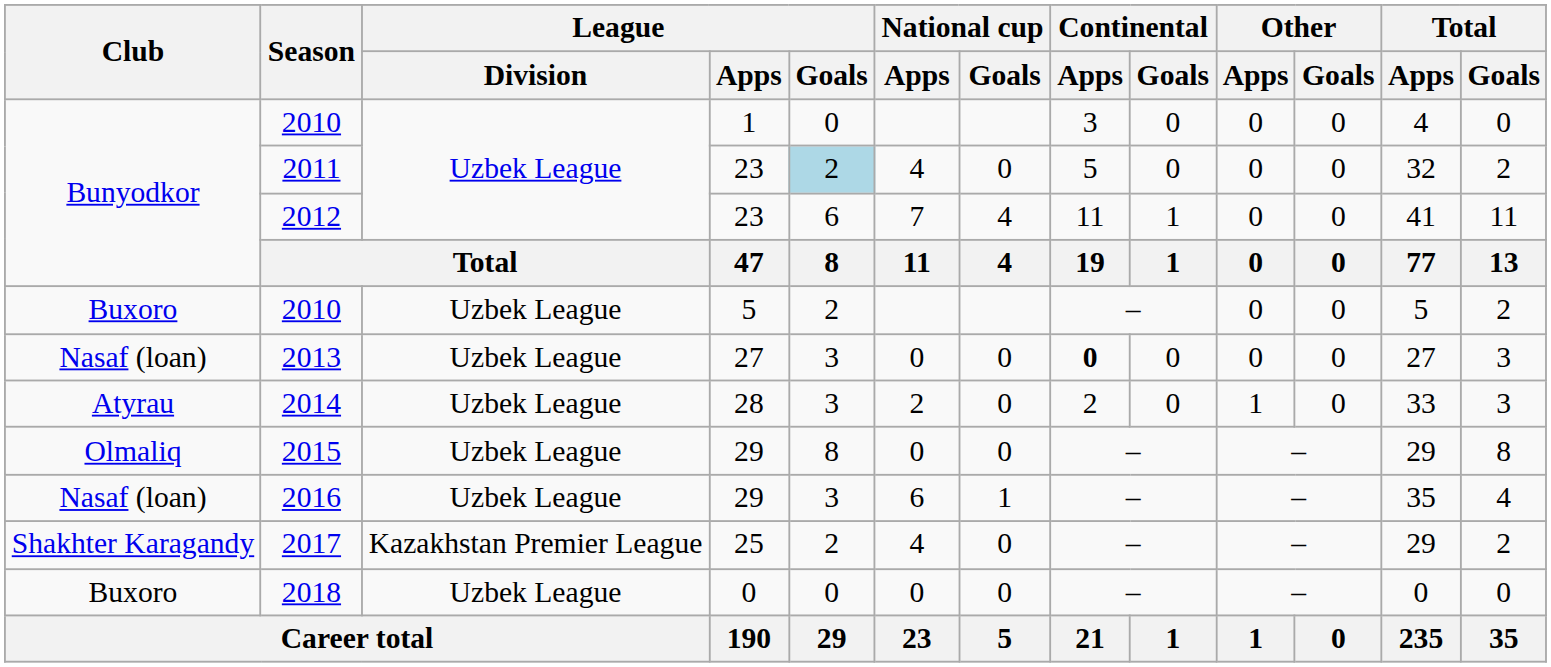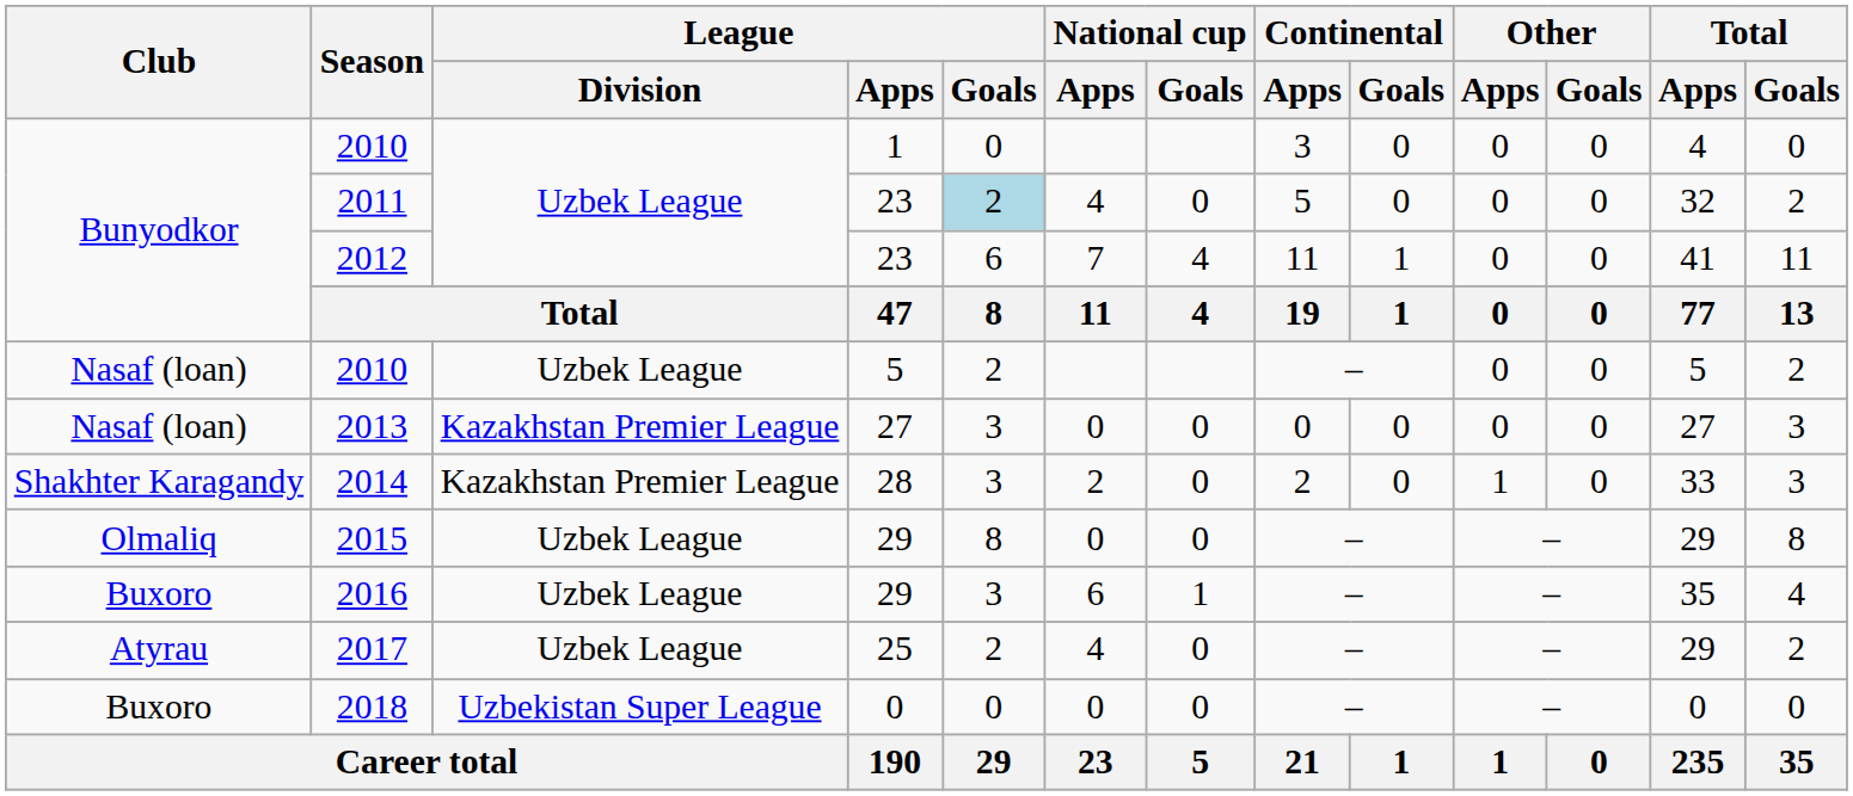2010 / 5 | Club: Buxoro -> Nasaf (loan)
2013 | League / Division: Uzbek League -> Kazakhstan Premier League
2013 | Continental / Apps: bold -> normal
2014 | Club: Atyrau -> Shakhter Karagandy
2014 | League / Division: Uzbek League -> Kazakhstan Premier League
2016 | Club: Nasaf (loan) -> Buxoro
2017 | Club: Shakhter Karagandy -> Atyrau
2017 | League / Division: Kazakhstan Premier League -> Uzbek League
2018 | League / Division: Uzbek League -> Uzbekistan Super League
